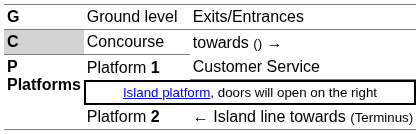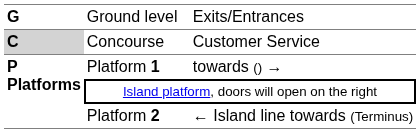Concourse | column 3: towards () → -> Customer Service
Platform 1 | column 3: Customer Service -> towards () →
